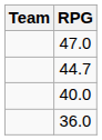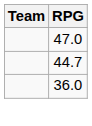- row: 40.0
